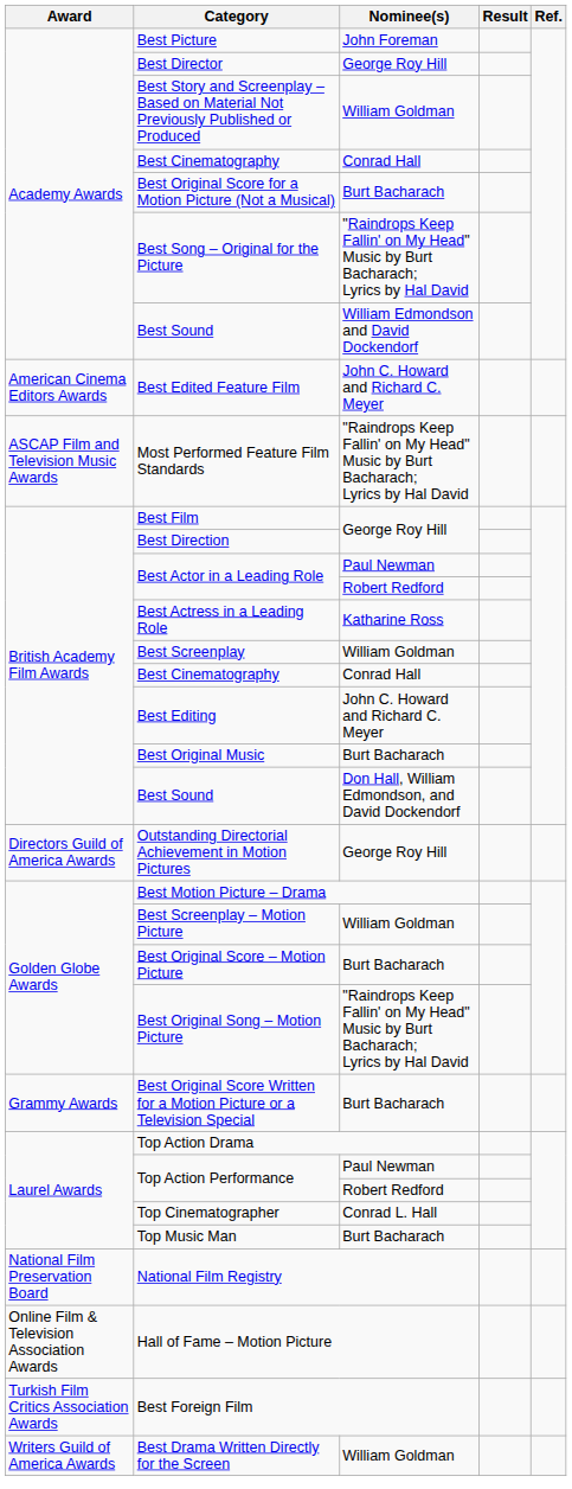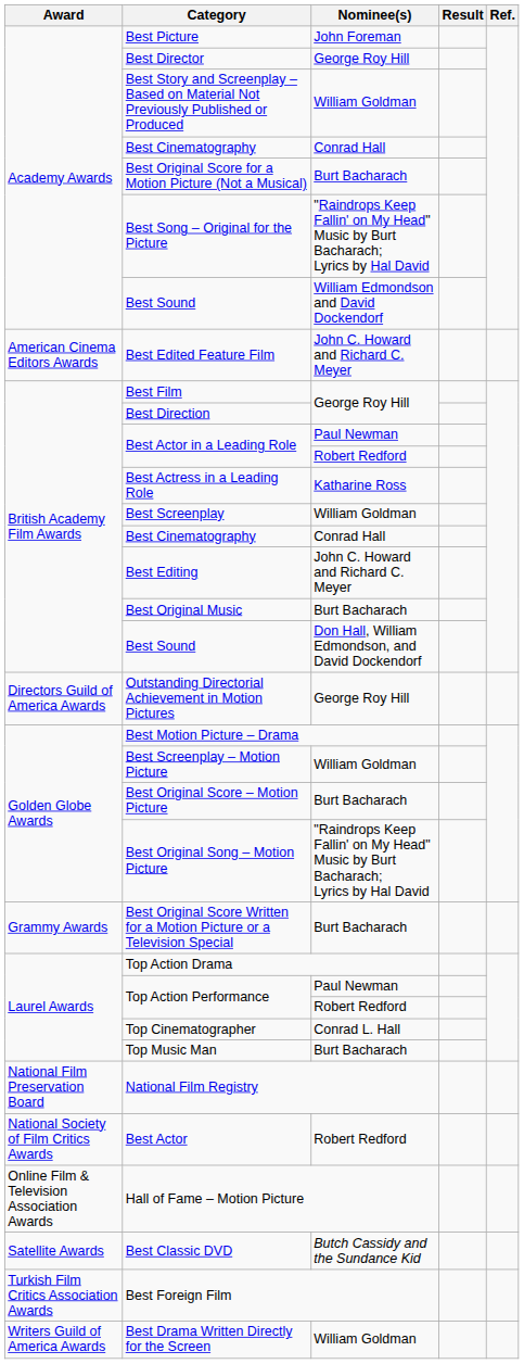- row: ASCAP Film and Television Music Awards | Most Performed Feature Film Standards | "Raindrops Keep Fallin' on My Head" Music by Burt Bacharach; Lyrics by Hal David
+ row: National Society of Film Critics Awards | Best Actor | Robert Redford
+ row: Satellite Awards | Best Classic DVD | Butch Cassidy and the Sundance Kid
